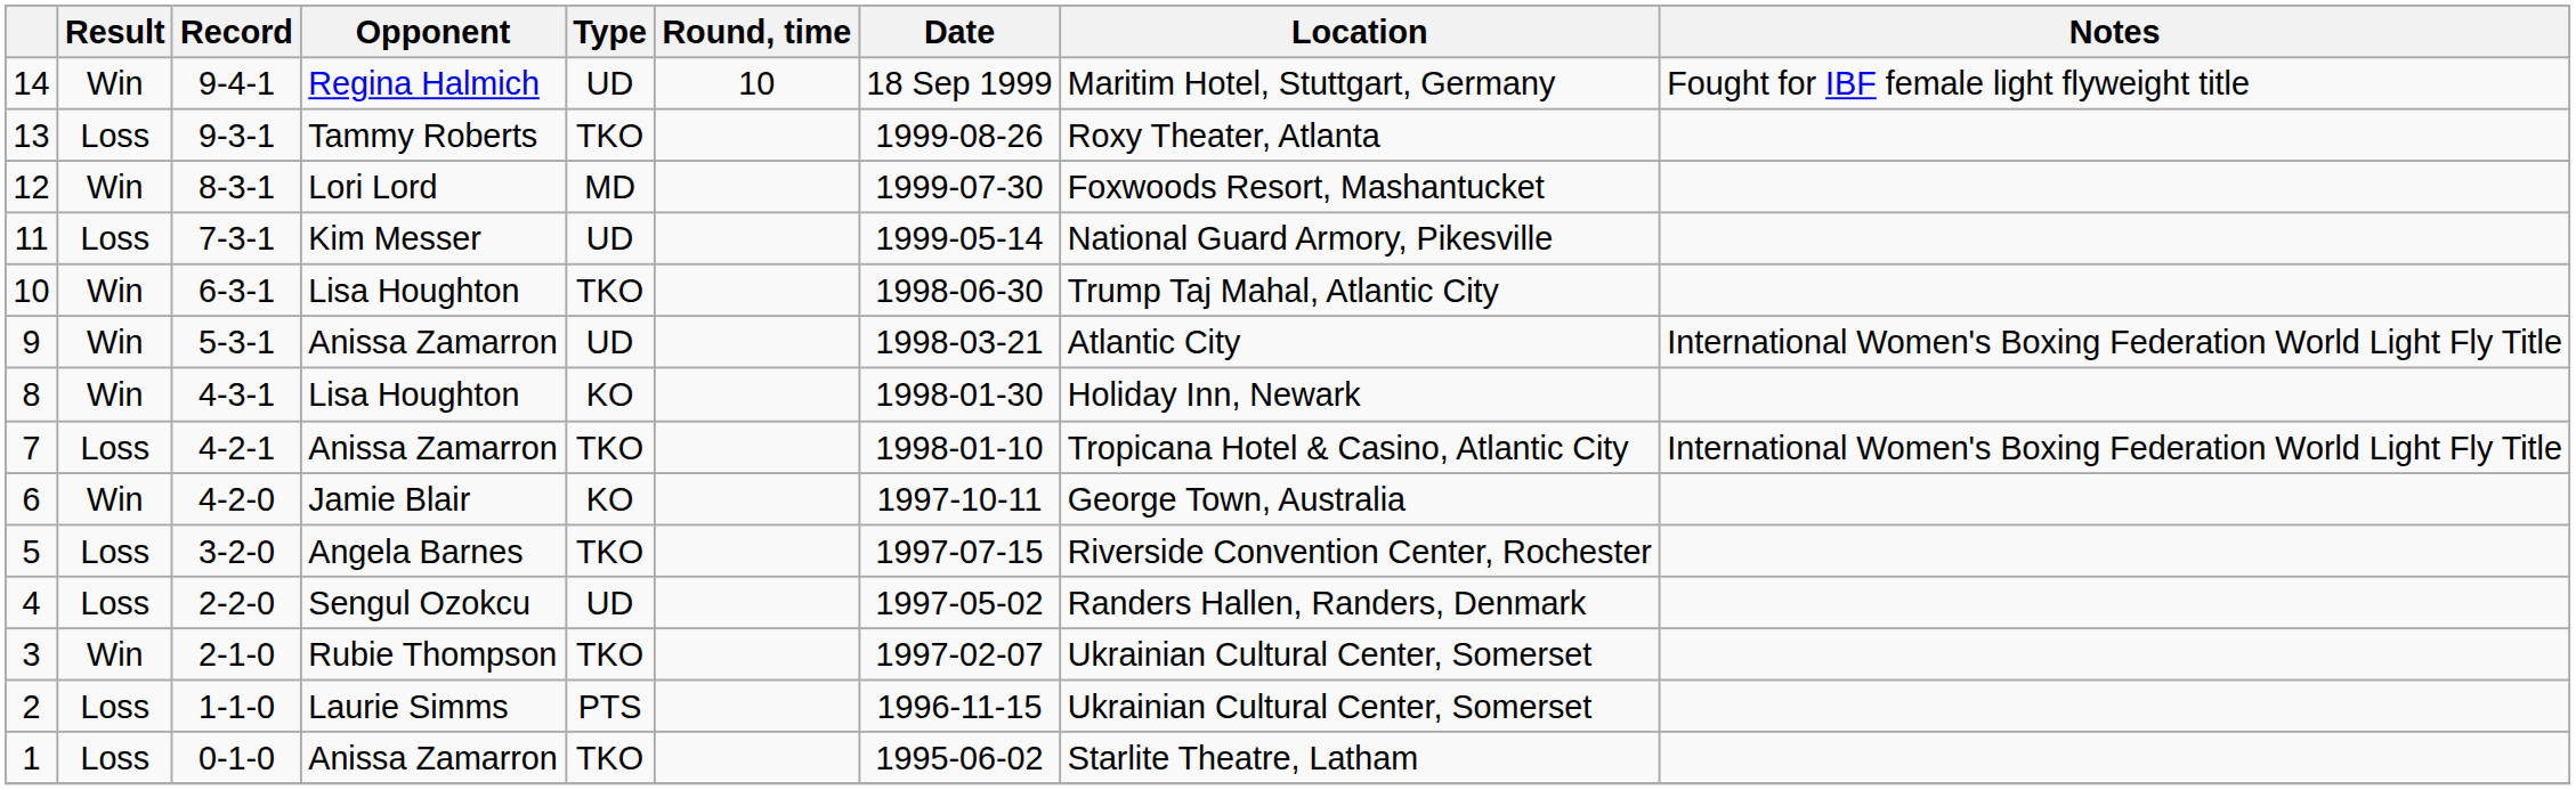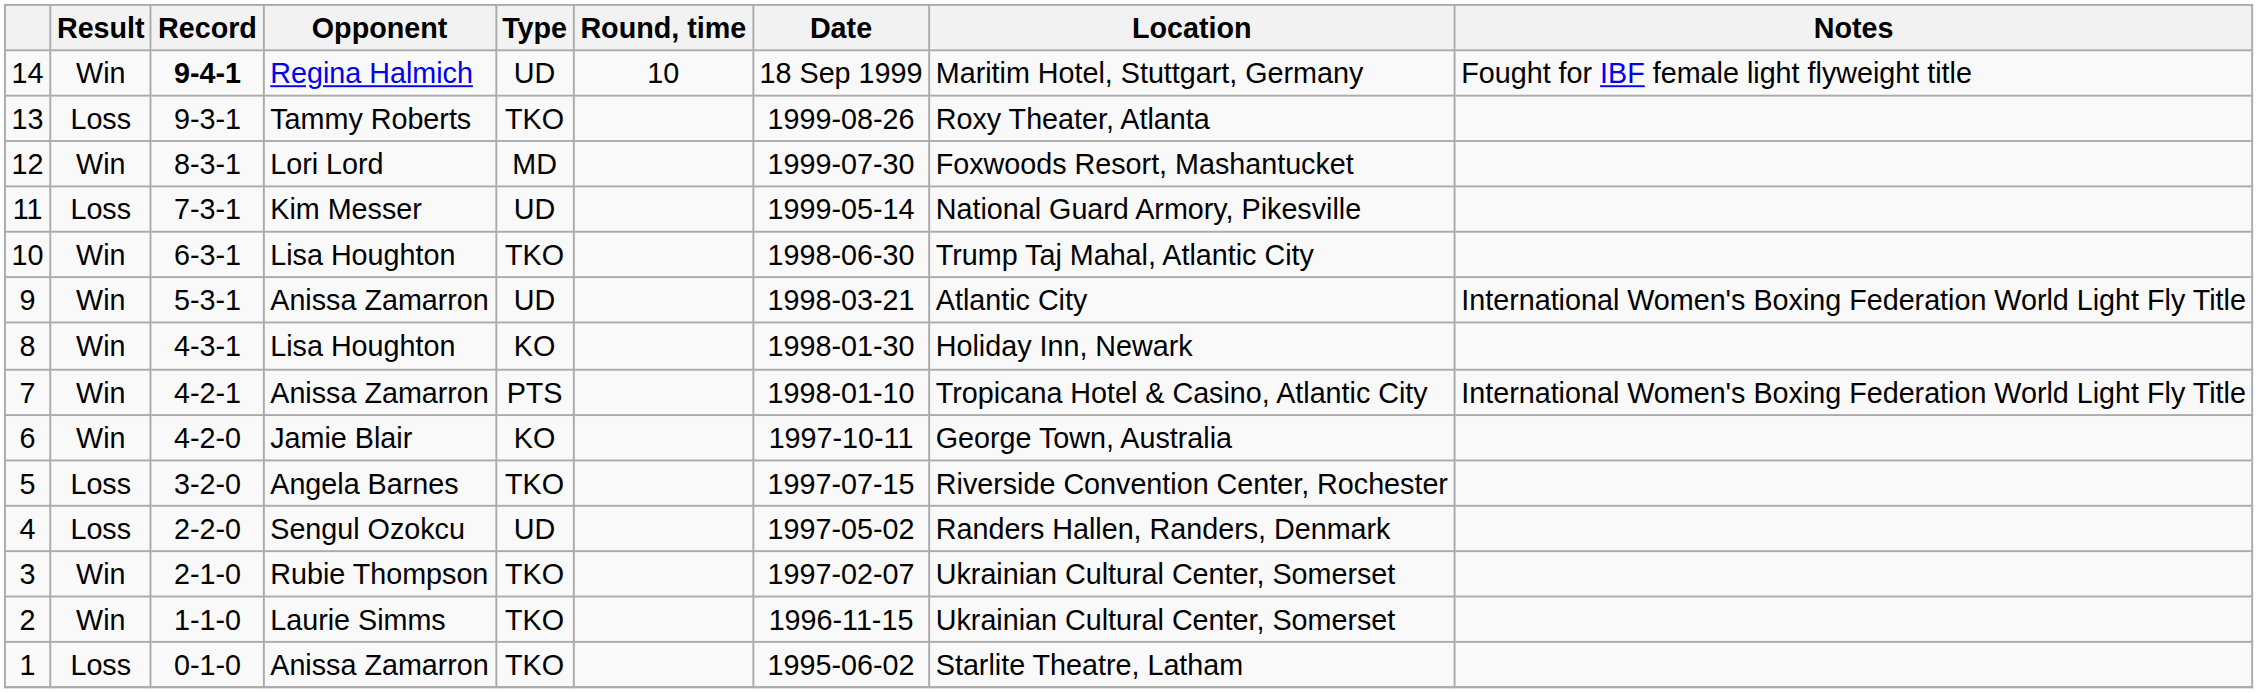14 | Record: normal -> bold
7 | Result: Loss -> Win
7 | Type: TKO -> PTS
2 | Result: Loss -> Win
2 | Type: PTS -> TKO
